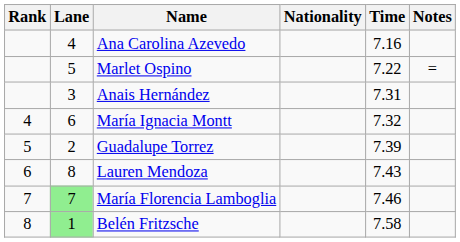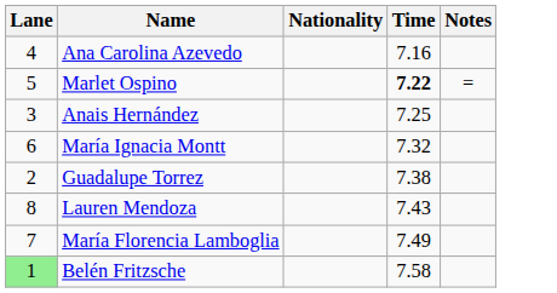- column: Rank | 4 | 5 | 6 | 7 | 8
Marlet Ospino | Time: normal -> bold
Anais Hernández | Time: 7.31 -> 7.25
Guadalupe Torrez | Time: 7.39 -> 7.38
María Florencia Lamboglia | Lane: lightgreen background -> no background
María Florencia Lamboglia | Time: 7.46 -> 7.49
